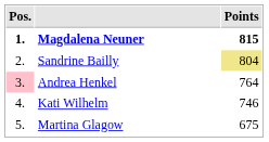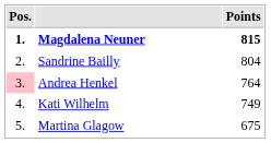Sandrine Bailly | Points: khaki background -> no background
Kati Wilhelm | Points: 746 -> 749
